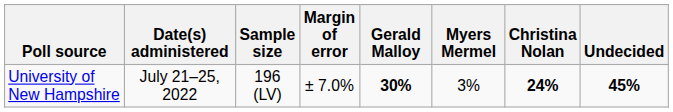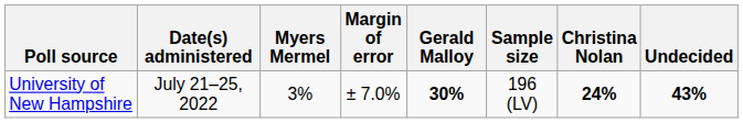columns swapped: Sample size <-> Myers Mermel
University of New Hampshire | Undecided: 45% -> 43%
